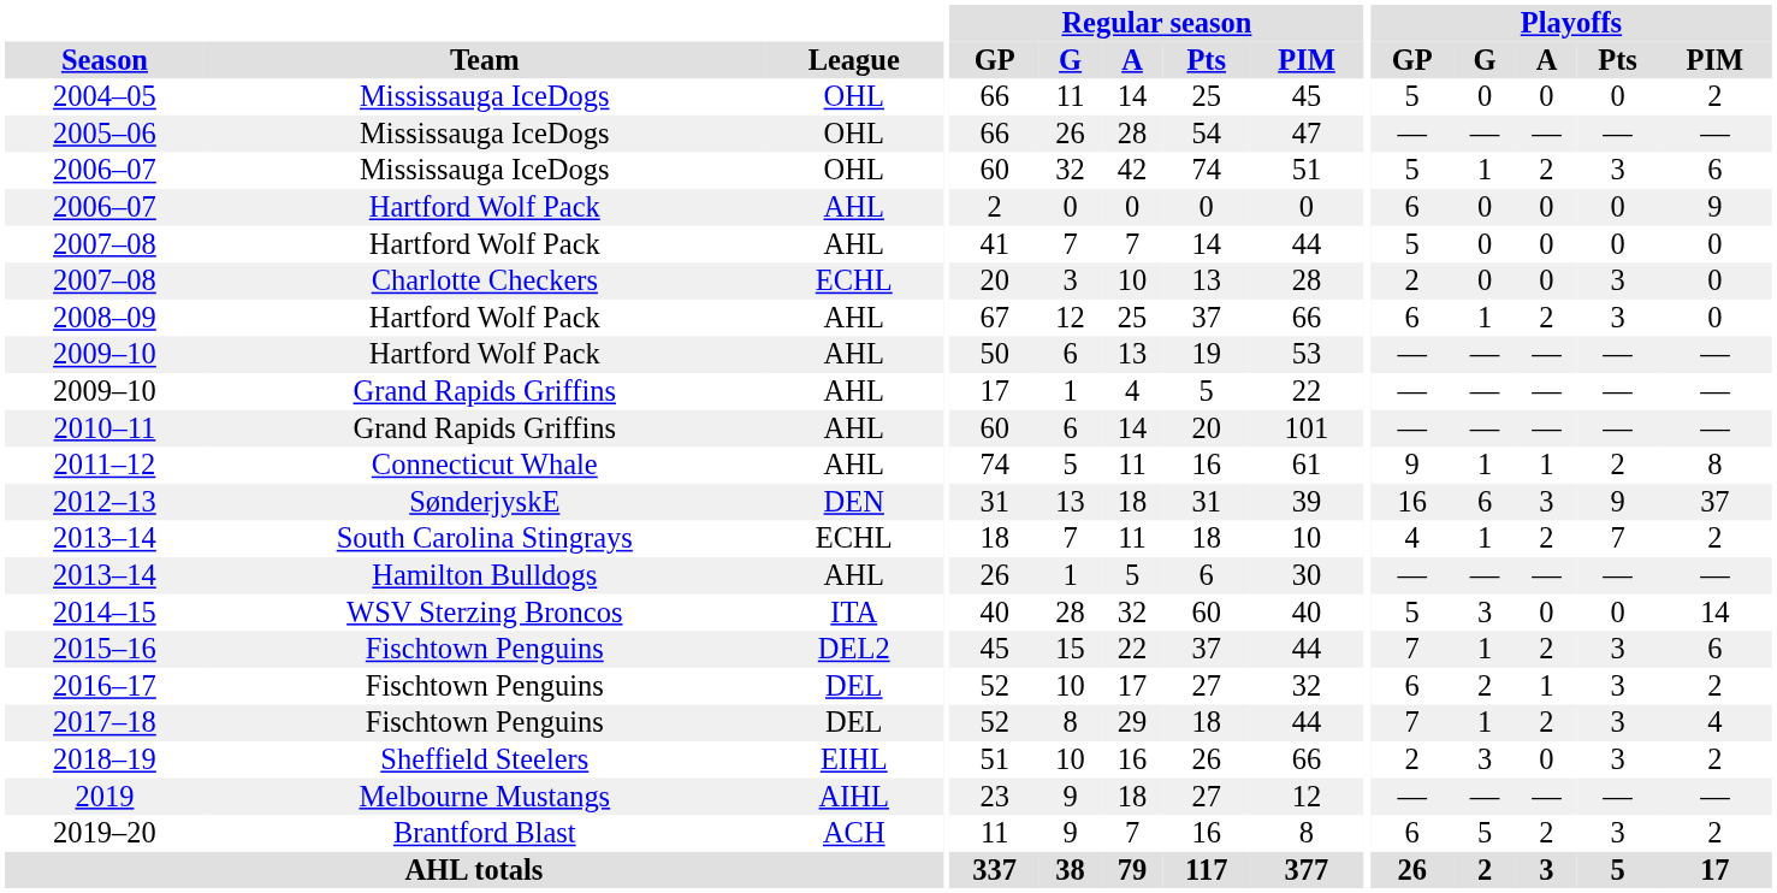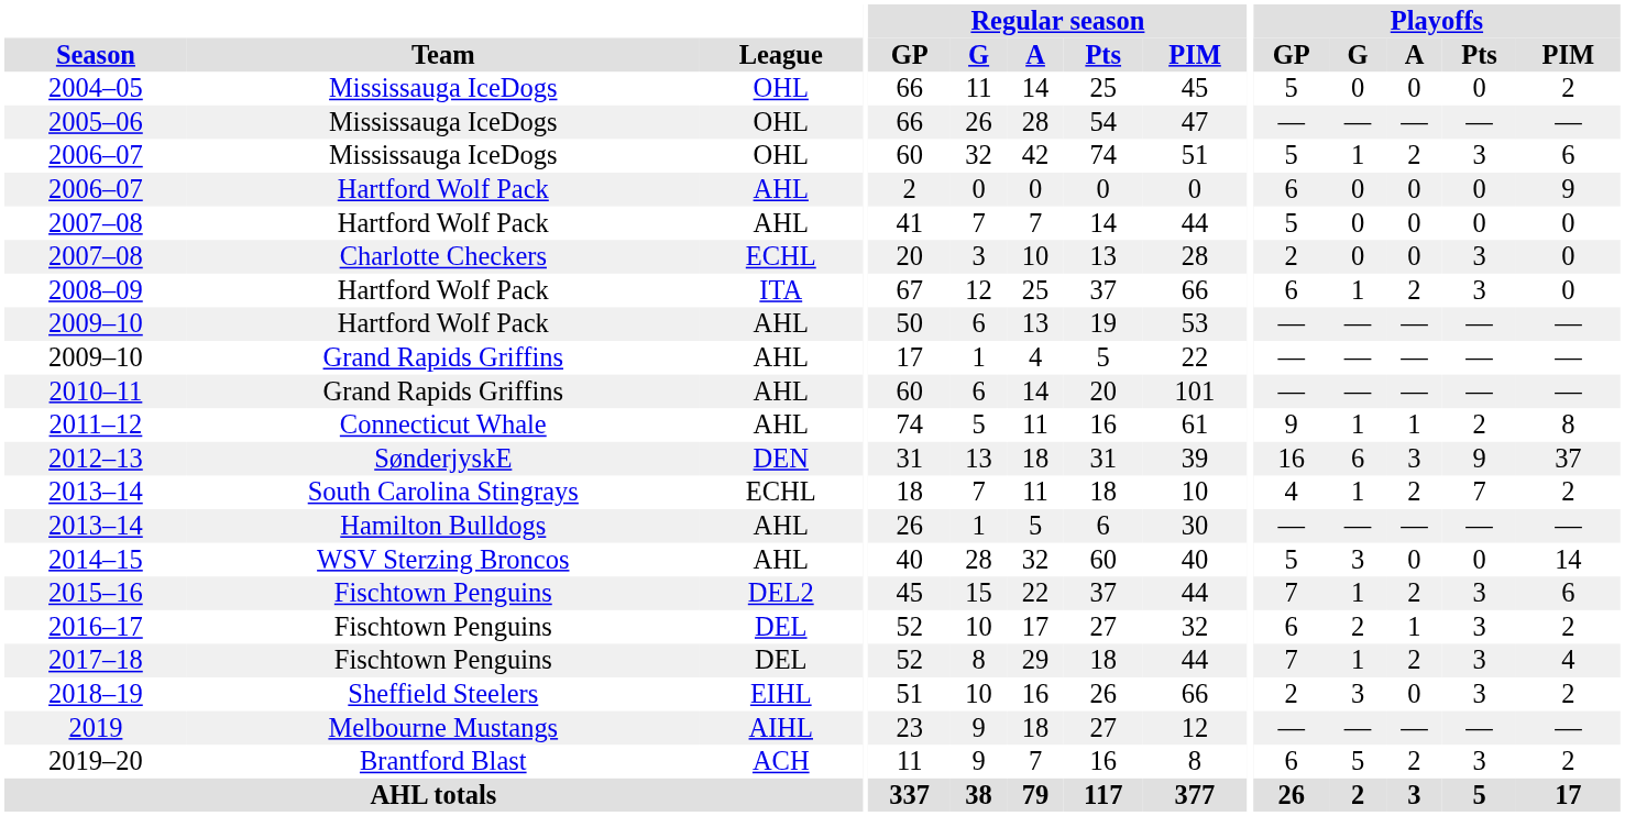2008–09 | League: AHL -> ITA
2014–15 | League: ITA -> AHL
